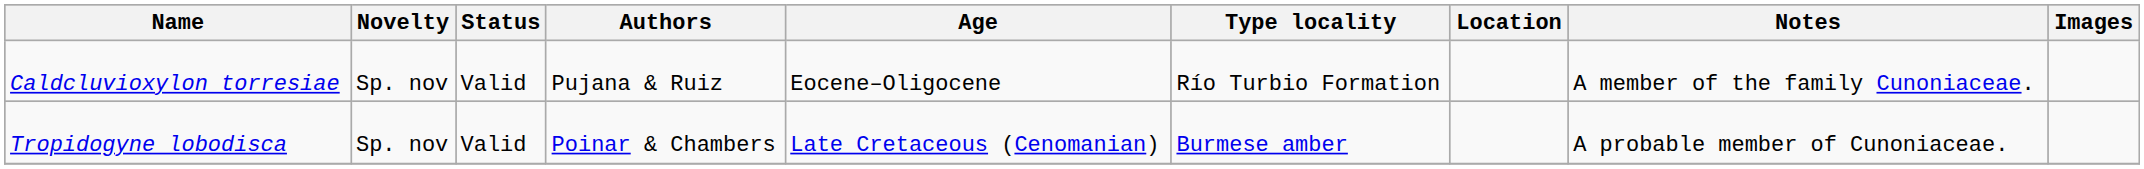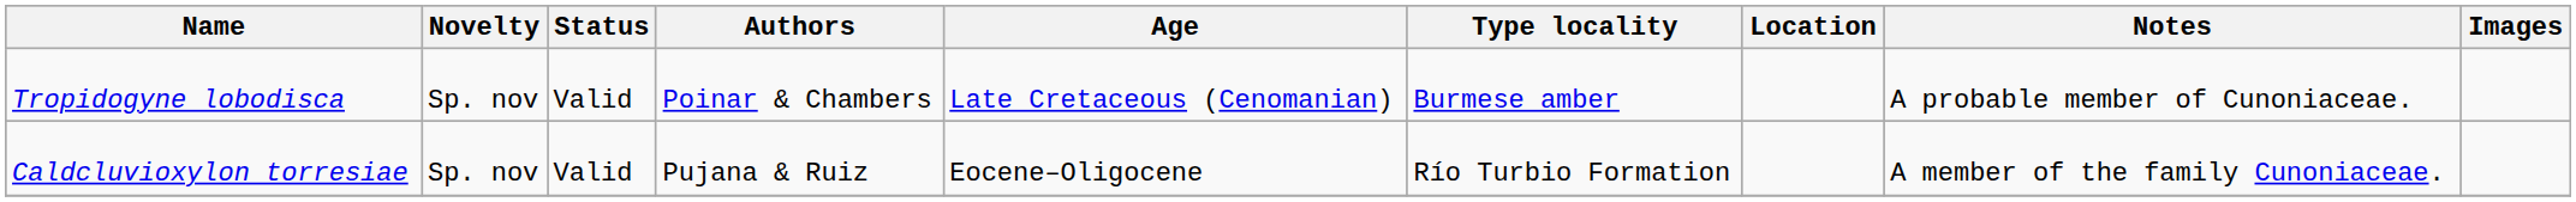rows swapped: Caldcluvioxylon torresiae <-> Tropidogyne lobodisca
